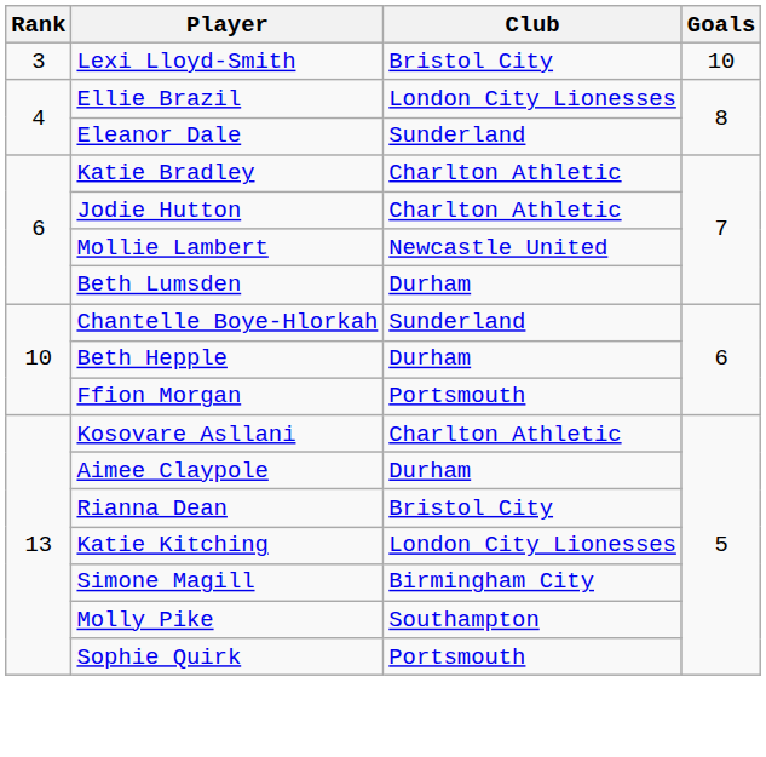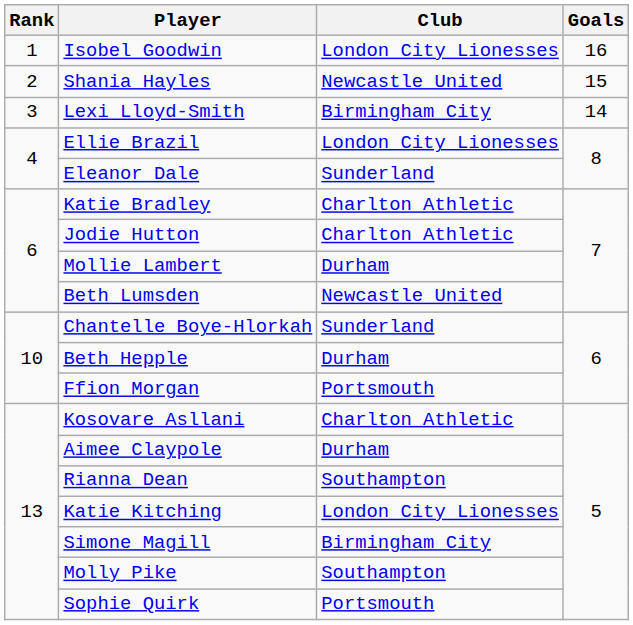+ row: 1 | Isobel Goodwin | London City Lionesses | 16
+ row: 2 | Shania Hayles | Newcastle United | 15
Lexi Lloyd-Smith | Club: Bristol City -> Birmingham City
Lexi Lloyd-Smith | Goals: 10 -> 14
Mollie Lambert | Club: Newcastle United -> Durham
Beth Lumsden | Club: Durham -> Newcastle United
Rianna Dean | Club: Bristol City -> Southampton
